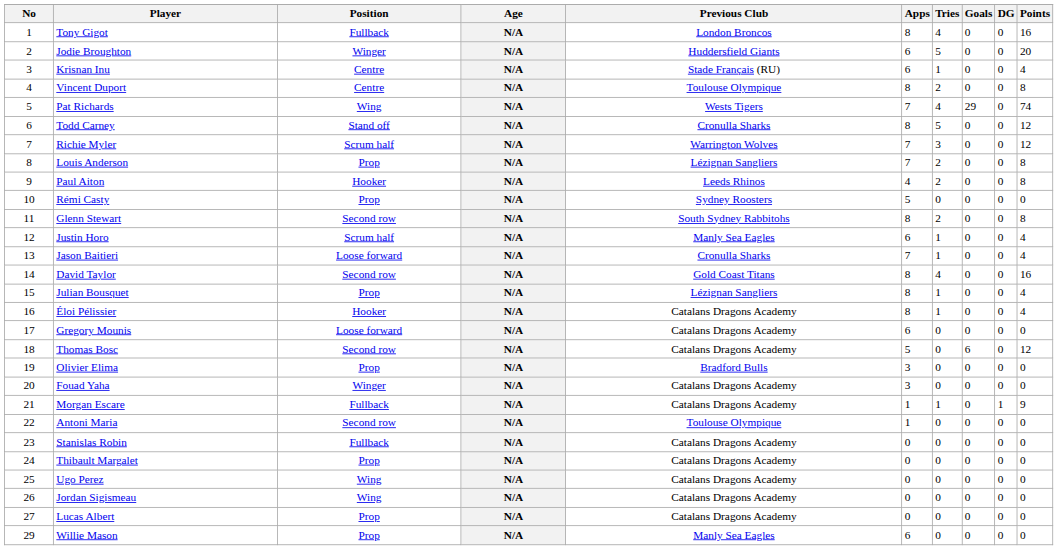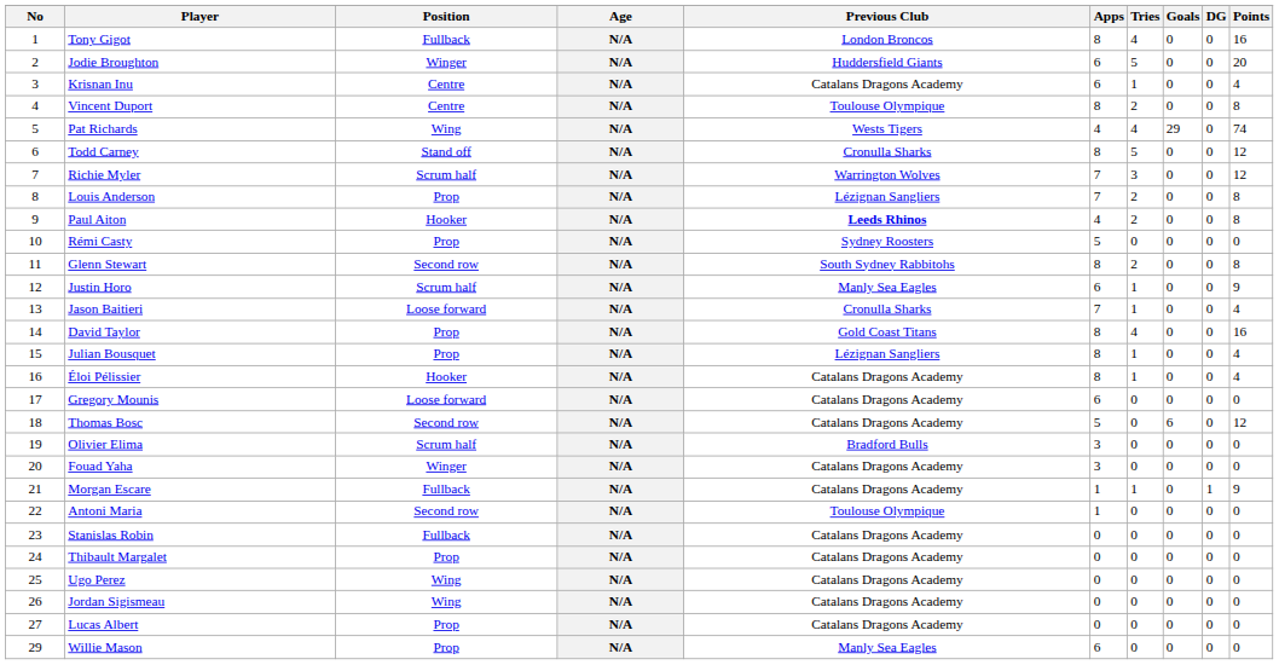Krisnan Inu | Previous Club: Stade Français (RU) -> Catalans Dragons Academy
Pat Richards | Apps: 7 -> 4
Paul Aiton | Previous Club: normal -> bold
Justin Horo | Points: 4 -> 9
David Taylor | Position: Second row -> Prop
Olivier Elima | Position: Prop -> Scrum half
